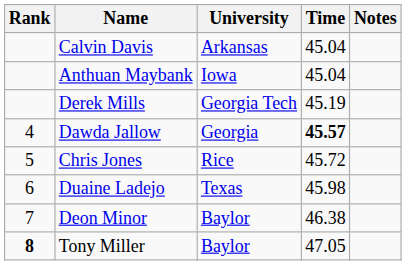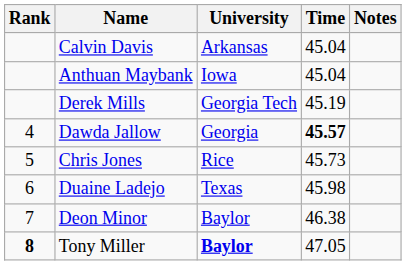Chris Jones | Time: 45.72 -> 45.73
Tony Miller | University: normal -> bold
